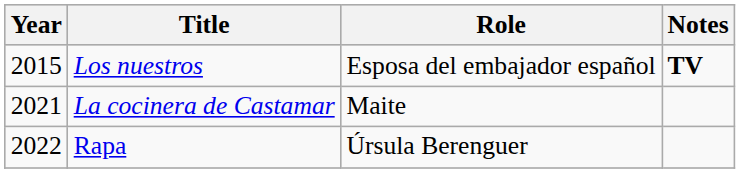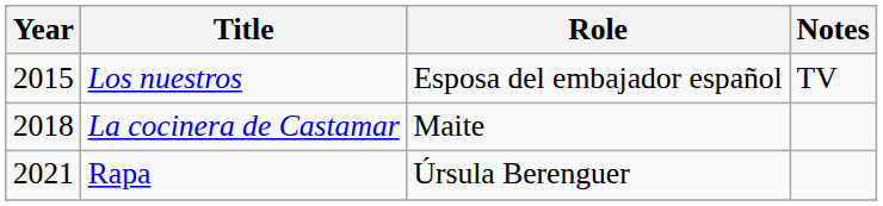Los nuestros | Notes: bold -> normal
La cocinera de Castamar | Year: 2021 -> 2018
Rapa | Year: 2022 -> 2021
